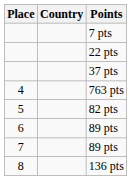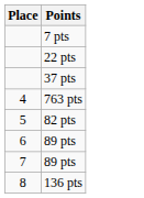- column: Country
